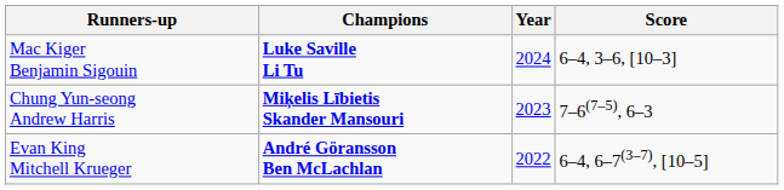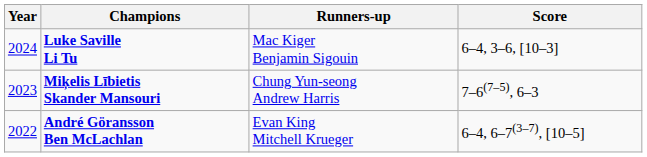columns swapped: Year <-> Runners-up
